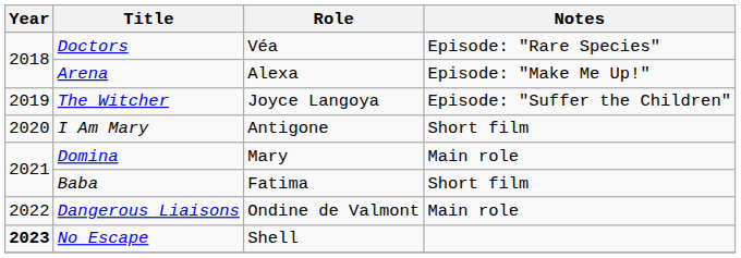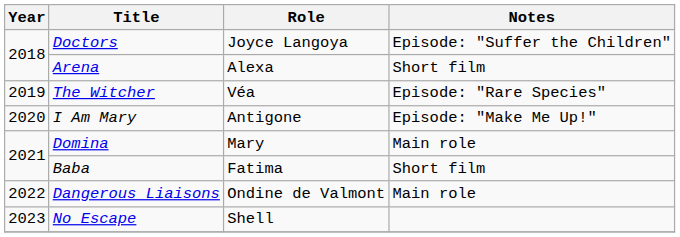Doctors | Role: Véa -> Joyce Langoya
Doctors | Notes: Episode: "Rare Species" -> Episode: "Suffer the Children"
Arena | Notes: Episode: "Make Me Up!" -> Short film
The Witcher | Role: Joyce Langoya -> Véa
The Witcher | Notes: Episode: "Suffer the Children" -> Episode: "Rare Species"
I Am Mary | Notes: Short film -> Episode: "Make Me Up!"
No Escape | Year: bold -> normal
